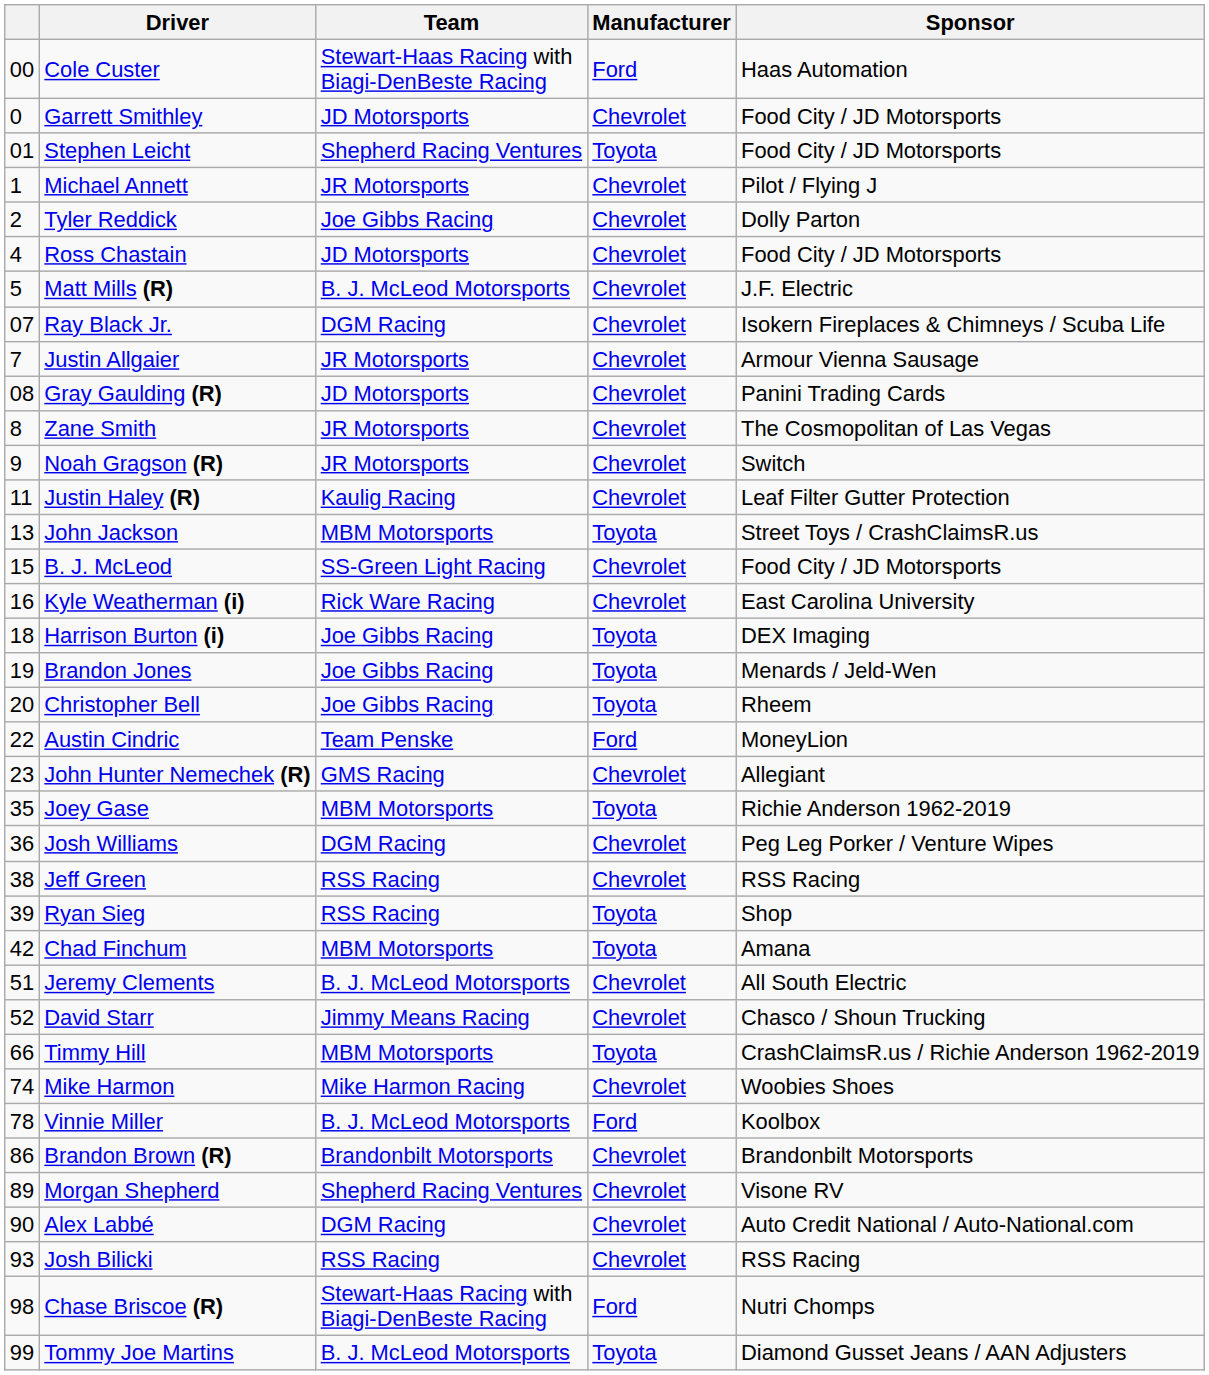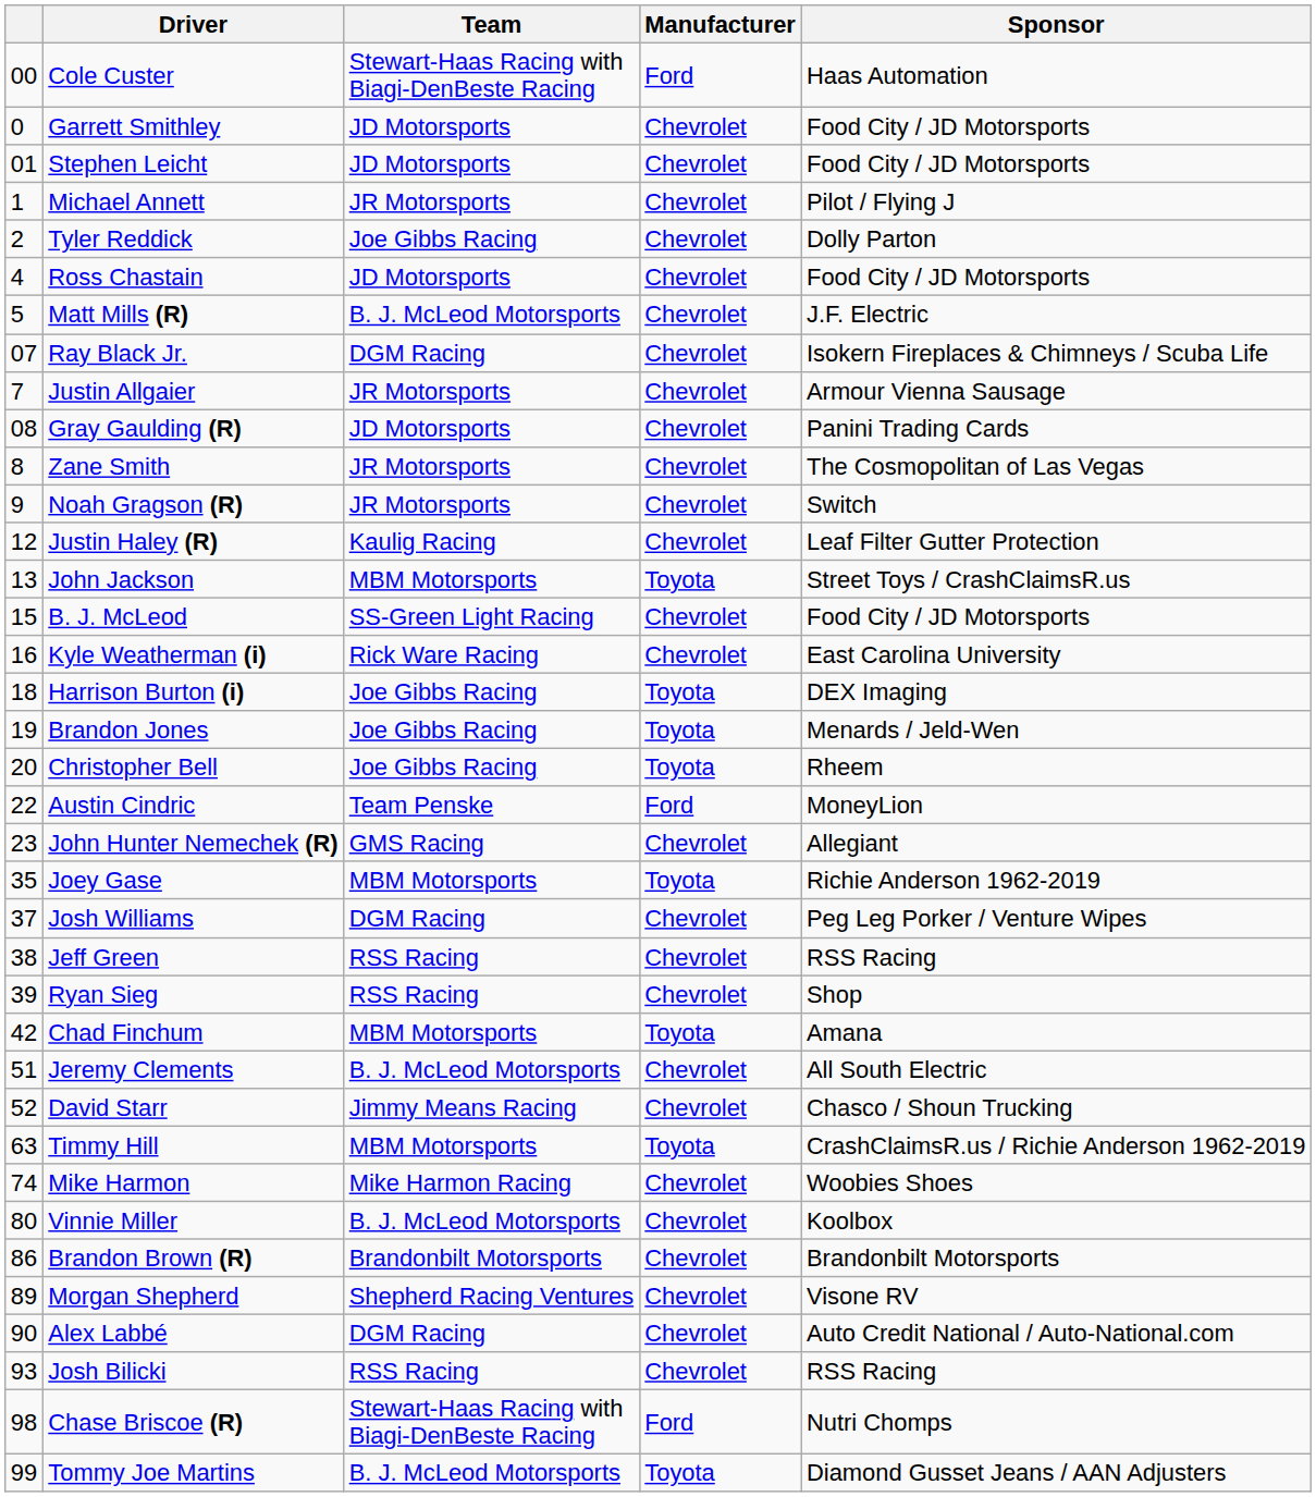Stephen Leicht | Team: Shepherd Racing Ventures -> JD Motorsports
Stephen Leicht | Manufacturer: Toyota -> Chevrolet
Justin Haley (R) | column 1: 11 -> 12
Josh Williams | column 1: 36 -> 37
Ryan Sieg | Manufacturer: Toyota -> Chevrolet
Timmy Hill | column 1: 66 -> 63
Vinnie Miller | column 1: 78 -> 80
Vinnie Miller | Manufacturer: Ford -> Chevrolet
